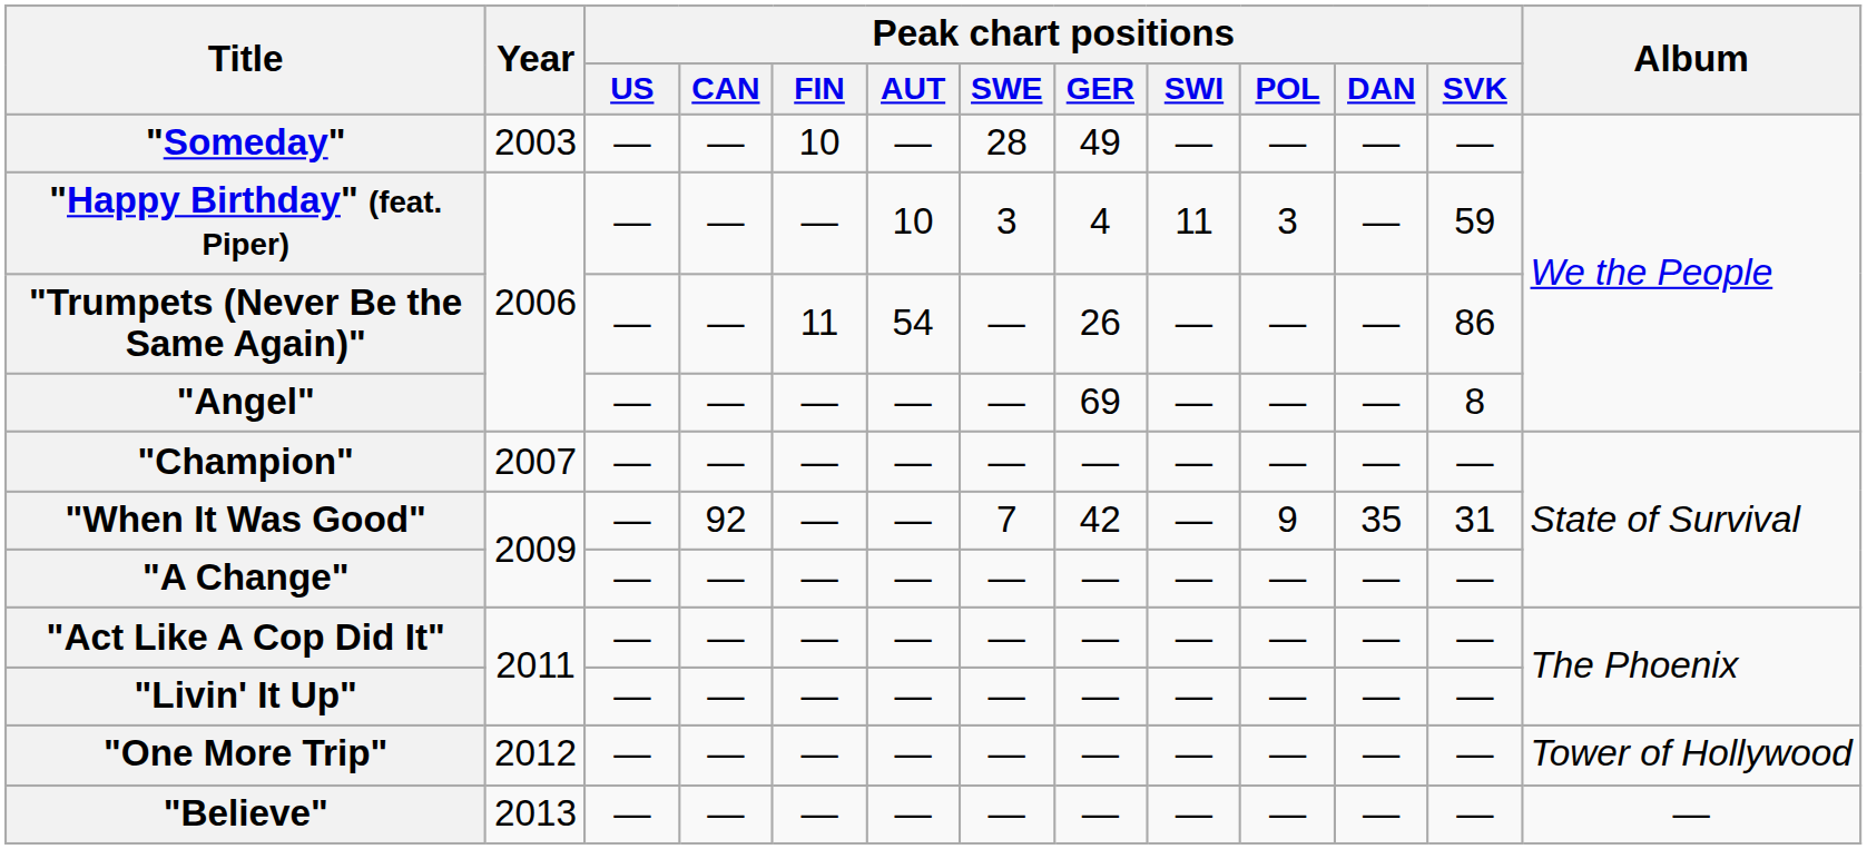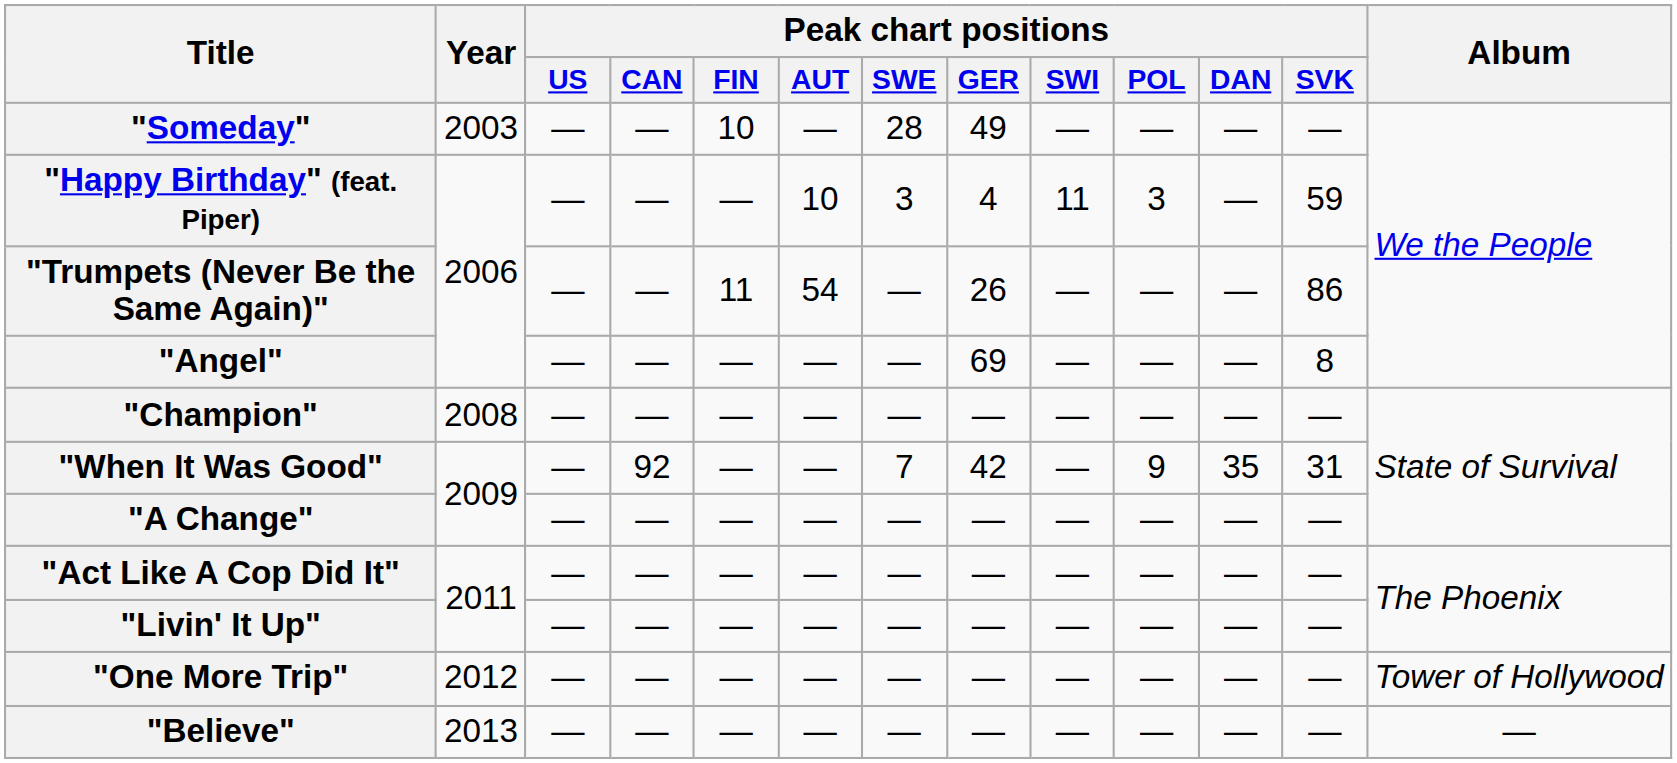"Champion" | Year: 2007 -> 2008
